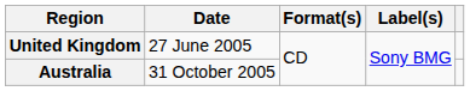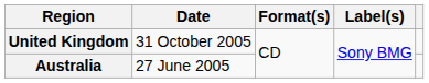United Kingdom | Date: 27 June 2005 -> 31 October 2005
Australia | Date: 31 October 2005 -> 27 June 2005
